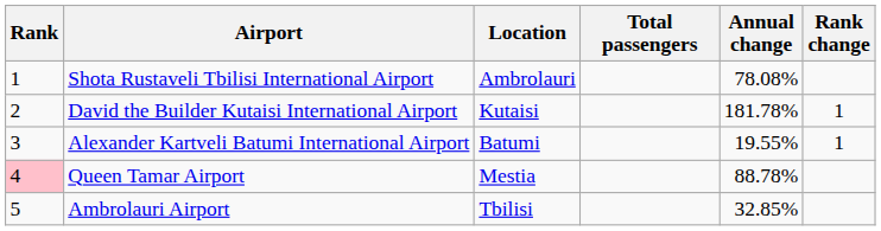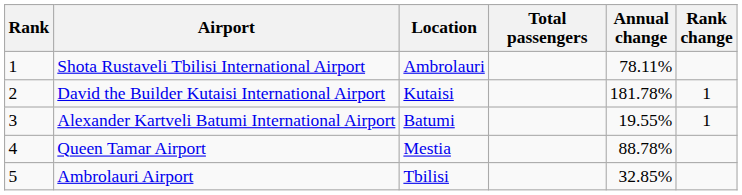Shota Rustaveli Tbilisi International Airport | Annual change: 78.08% -> 78.11%
Queen Tamar Airport | Rank: pink background -> no background
